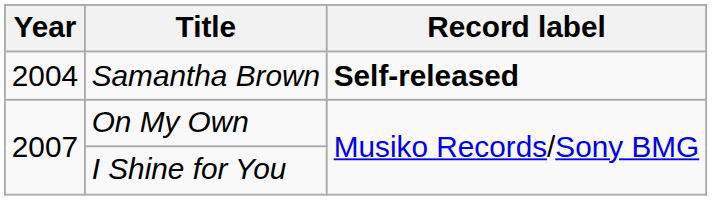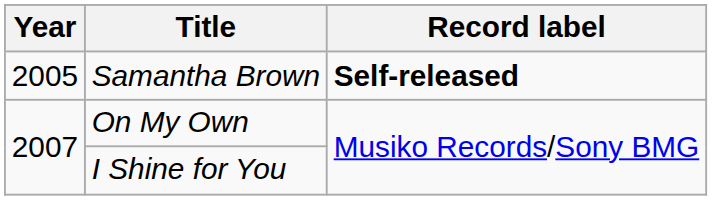Samantha Brown | Year: 2004 -> 2005
